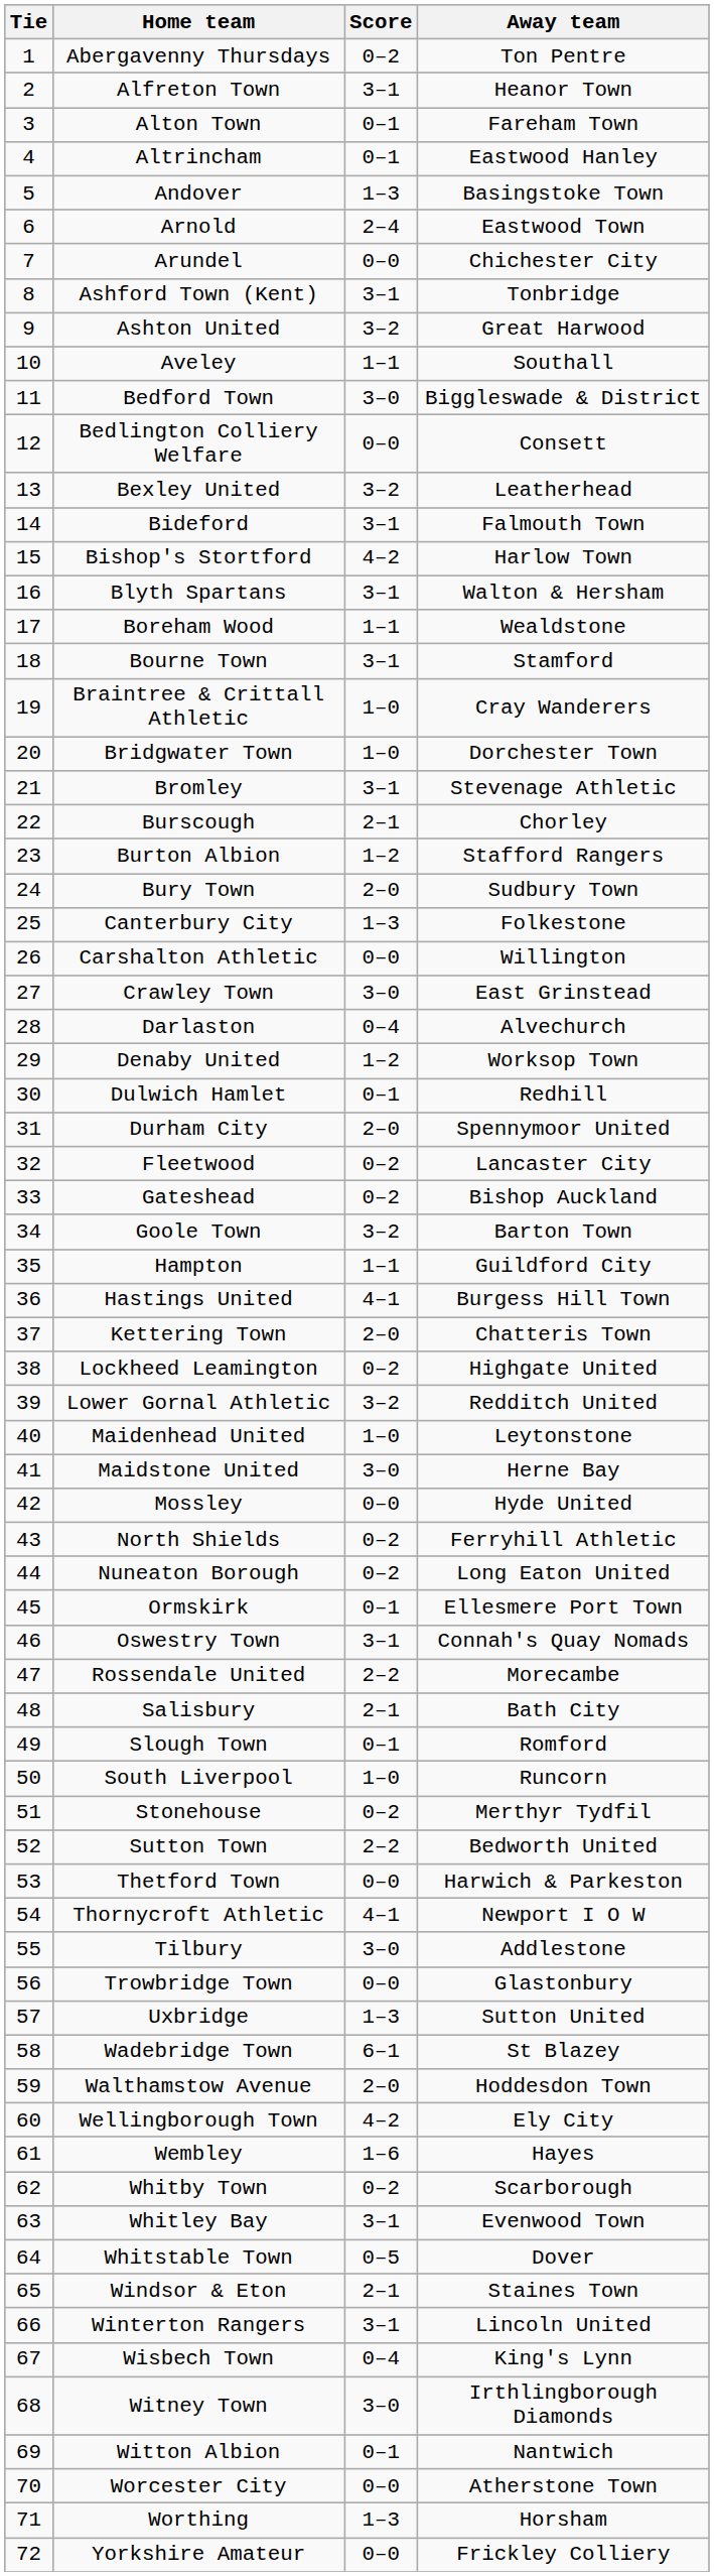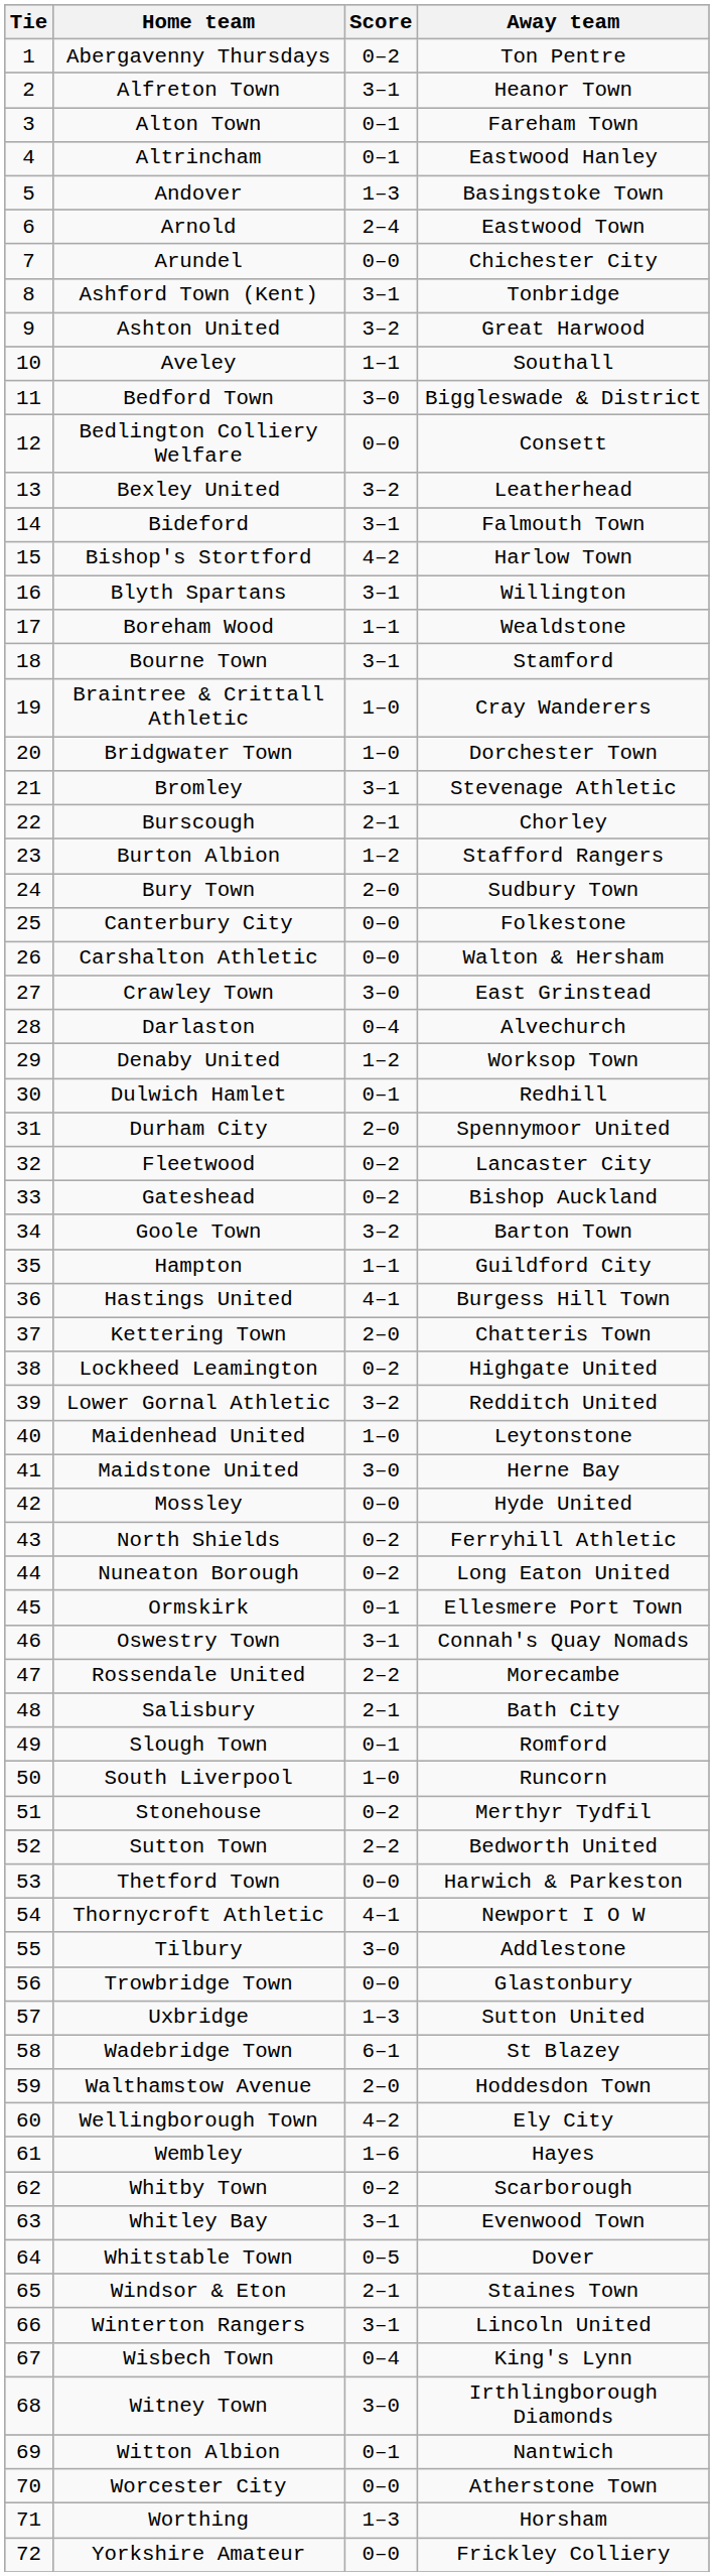Blyth Spartans | Away team: Walton & Hersham -> Willington
Canterbury City | Score: 1–3 -> 0–0
Carshalton Athletic | Away team: Willington -> Walton & Hersham
